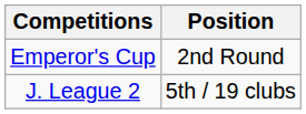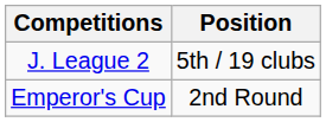rows swapped: J. League 2 <-> Emperor's Cup
